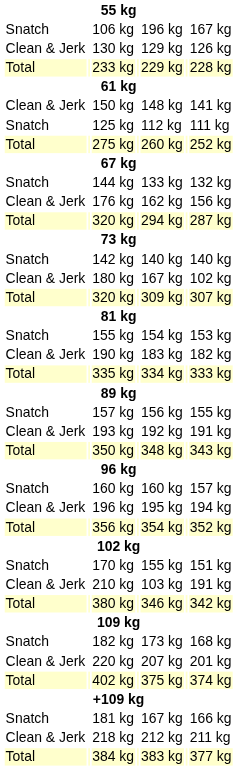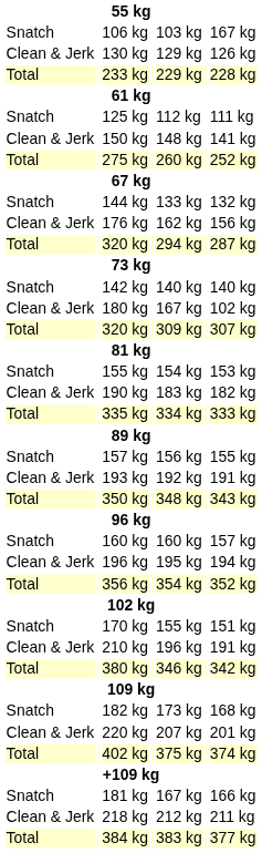106 kg | column 5: 196 kg -> 103 kg
rows swapped: 125 kg <-> 150 kg
210 kg | column 5: 103 kg -> 196 kg
